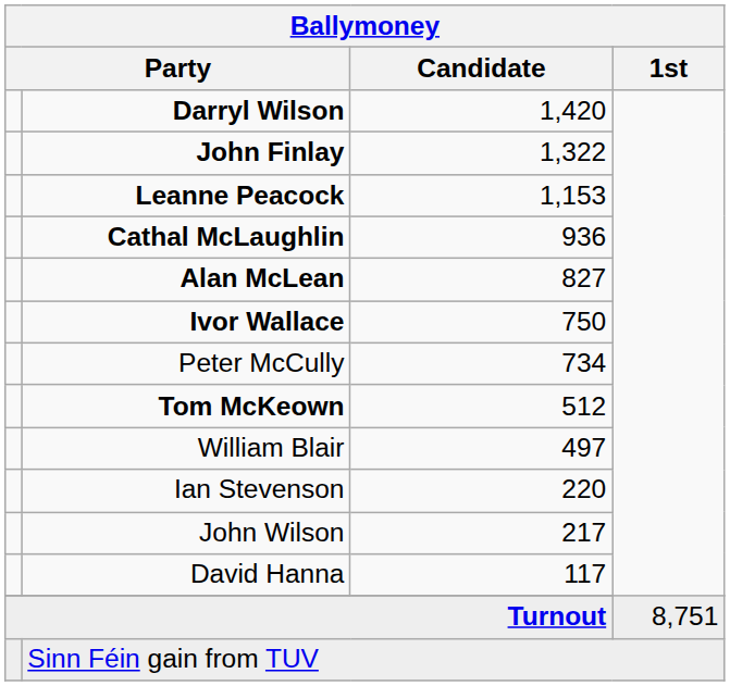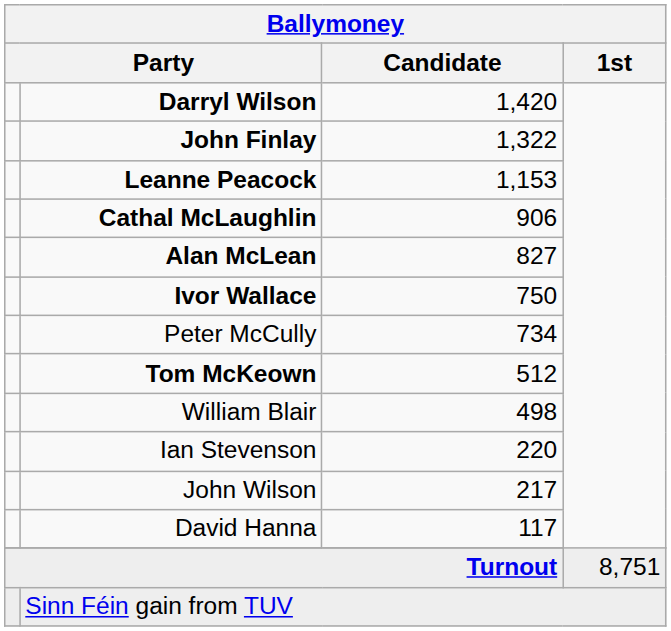Cathal McLaughlin | Ballymoney / Candidate: 936 -> 906
William Blair | Ballymoney / Candidate: 497 -> 498
